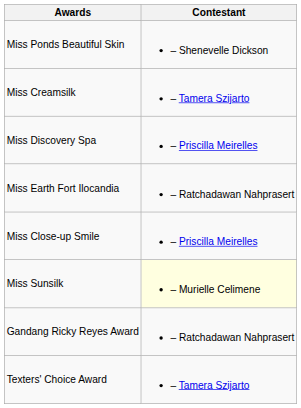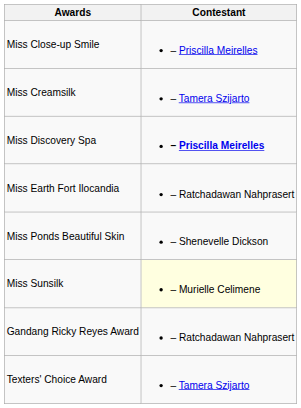rows swapped: Miss Close-up Smile <-> Miss Ponds Beautiful Skin
Miss Discovery Spa | Contestant: normal -> bold
